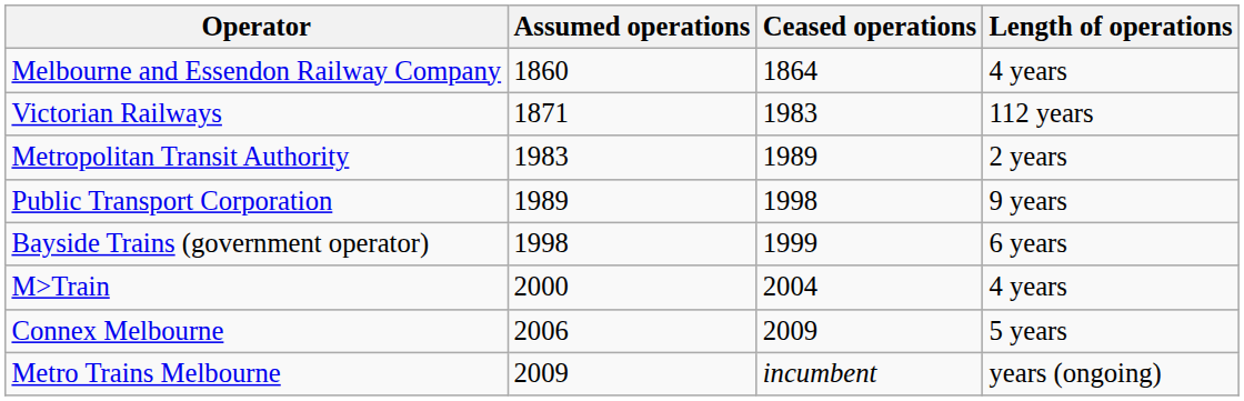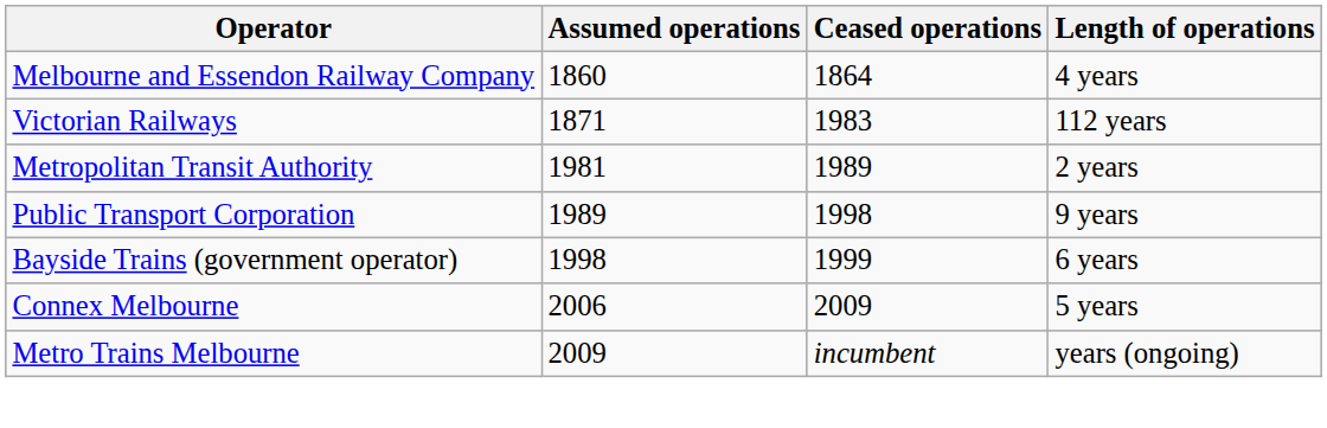Metropolitan Transit Authority | Assumed operations: 1983 -> 1981
- row: M>Train | 2000 | 2004 | 4 years
